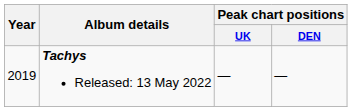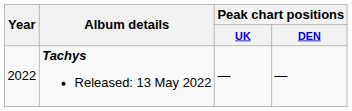Tachys Released: 13 May 2022 | Year: 2019 -> 2022
